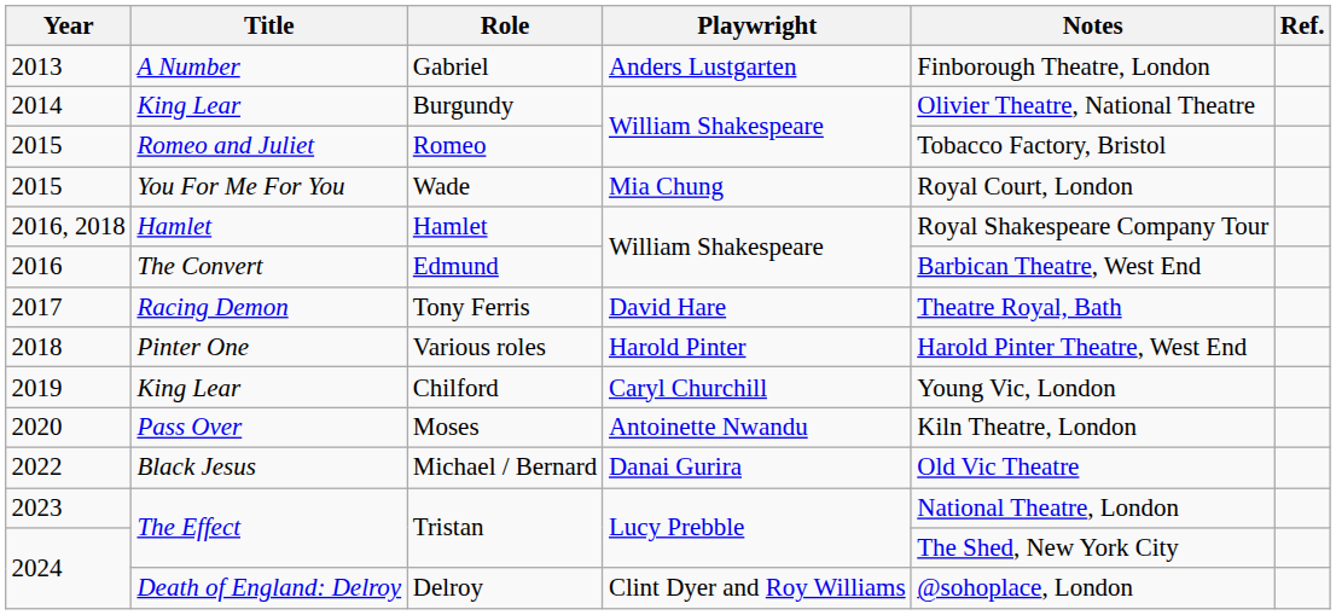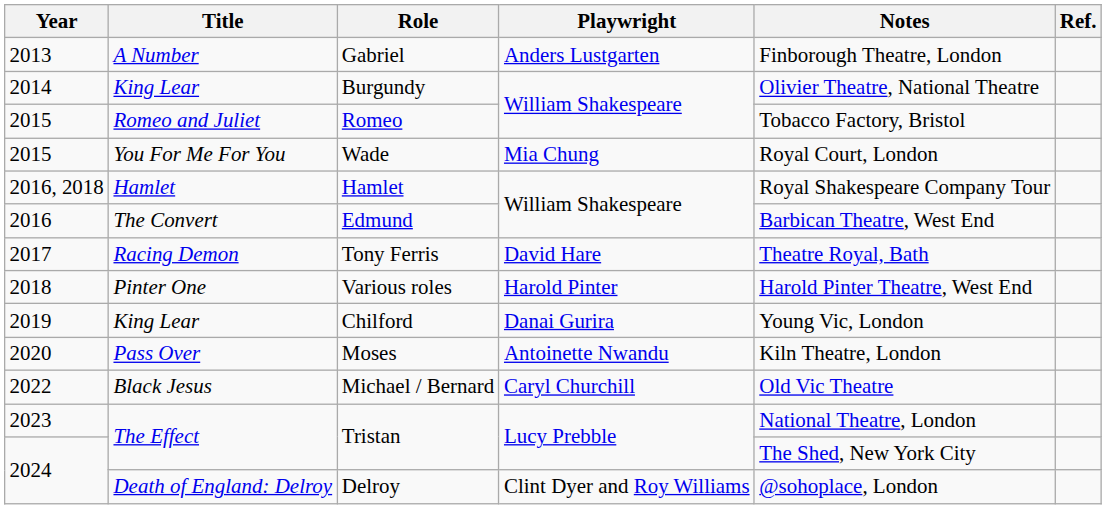Chilford | Playwright: Caryl Churchill -> Danai Gurira
Michael / Bernard | Playwright: Danai Gurira -> Caryl Churchill
